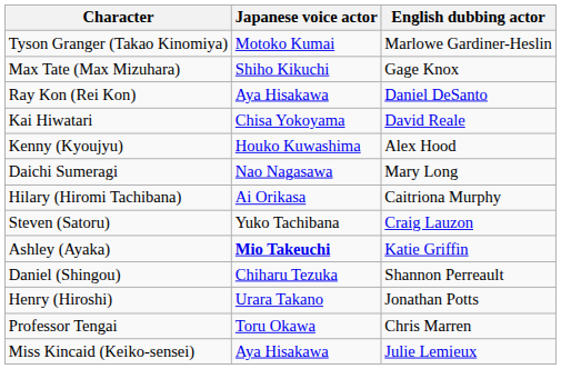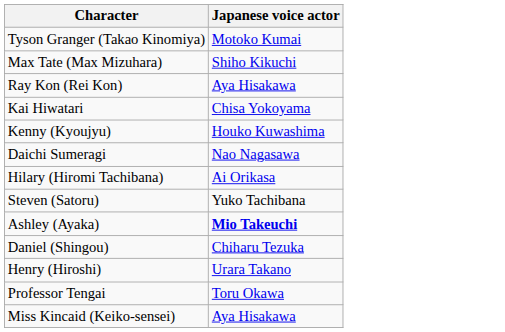- column: English dubbing actor | Marlowe Gardiner-Heslin | Gage Knox | Daniel DeSanto | David Reale | Alex Hood | Mary Long | Caitriona Murphy | Craig Lauzon | Katie Griffin | Shannon Perreault | Jonathan Potts | Chris Marren | Julie Lemieux
